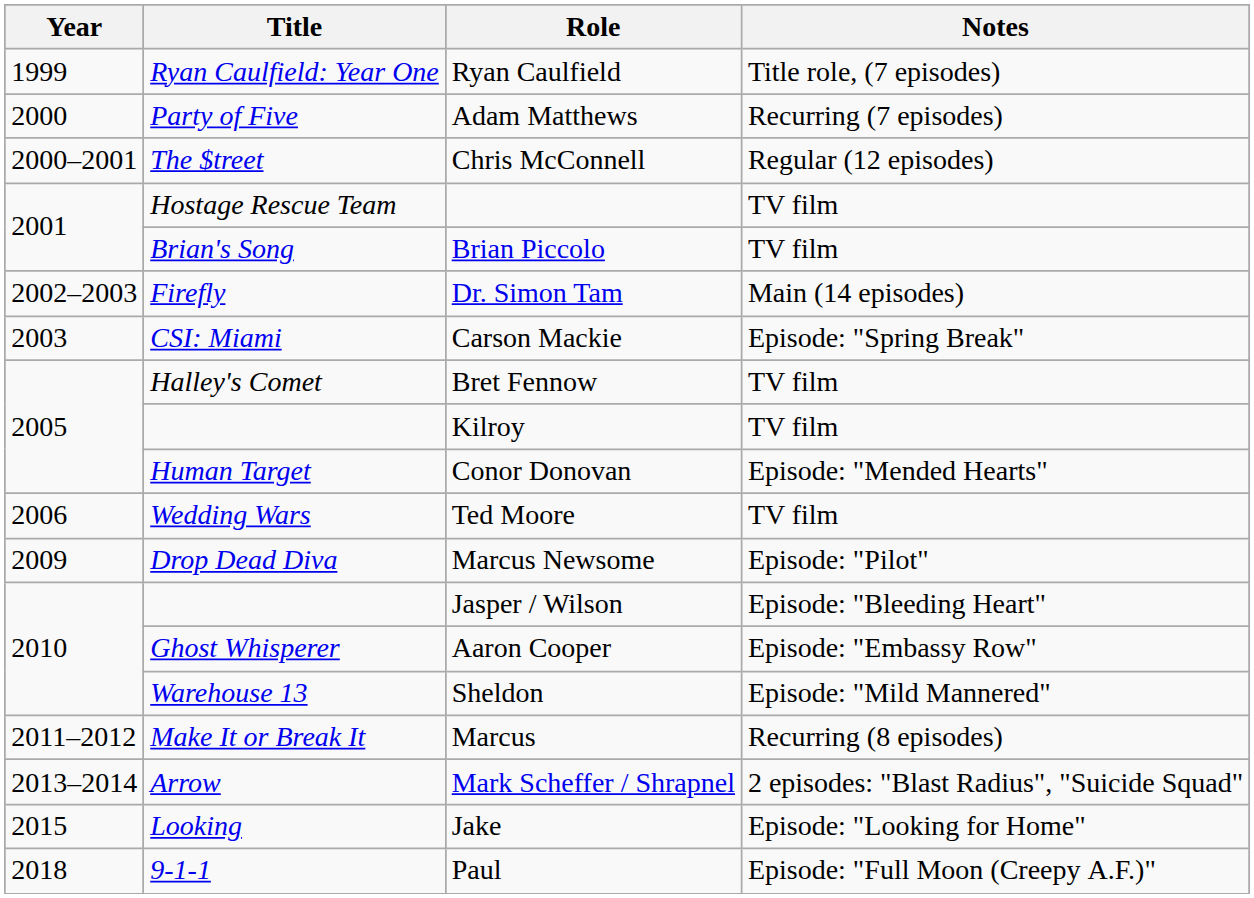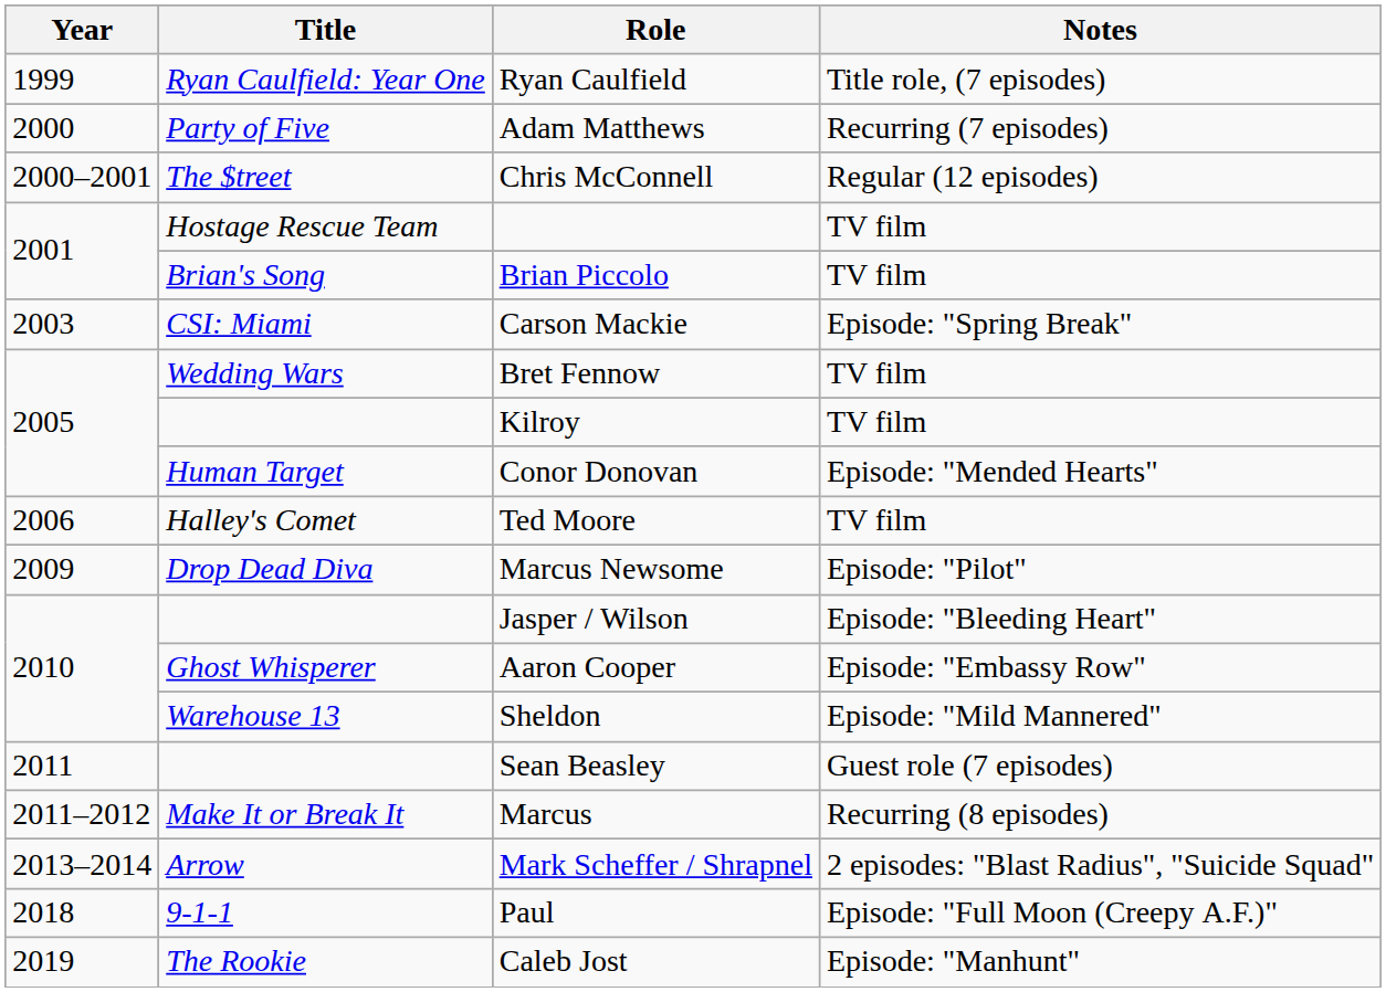- row: 2002–2003 | Firefly | Dr. Simon Tam | Main (14 episodes)
Bret Fennow | Title: Halley's Comet -> Wedding Wars
Ted Moore | Title: Wedding Wars -> Halley's Comet
+ row: 2011 | Sean Beasley | Guest role (7 episodes)
- row: 2015 | Looking | Jake | Episode: "Looking for Home"
+ row: 2019 | The Rookie | Caleb Jost | Episode: "Manhunt"
